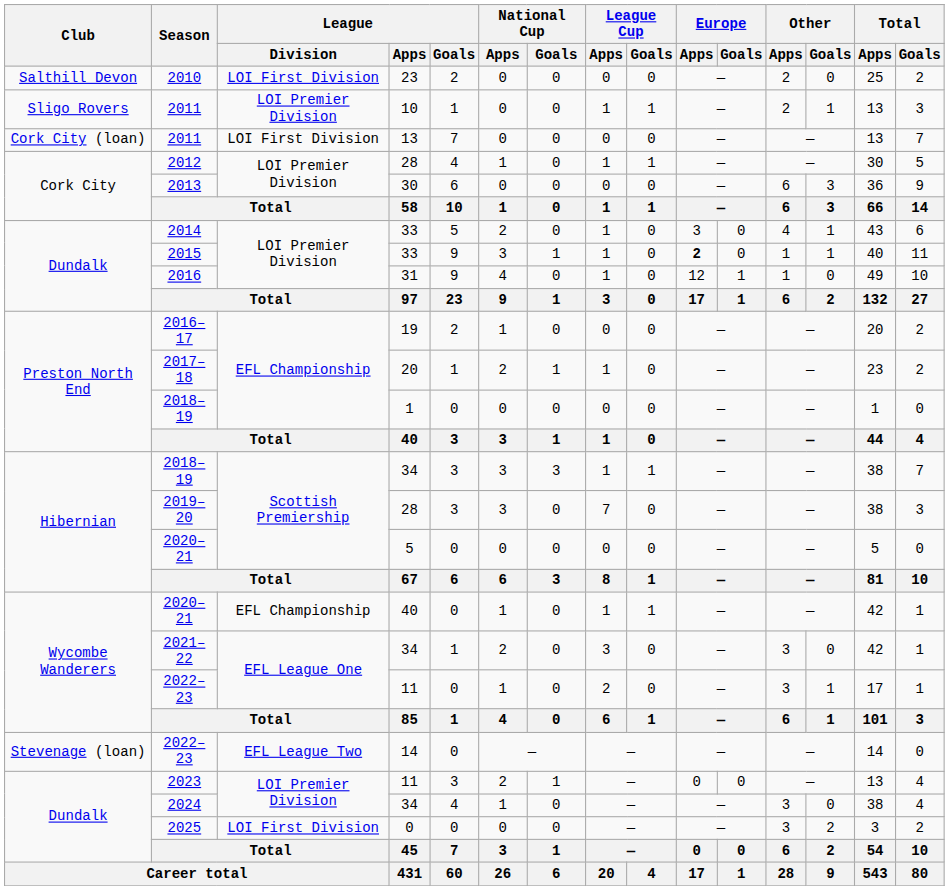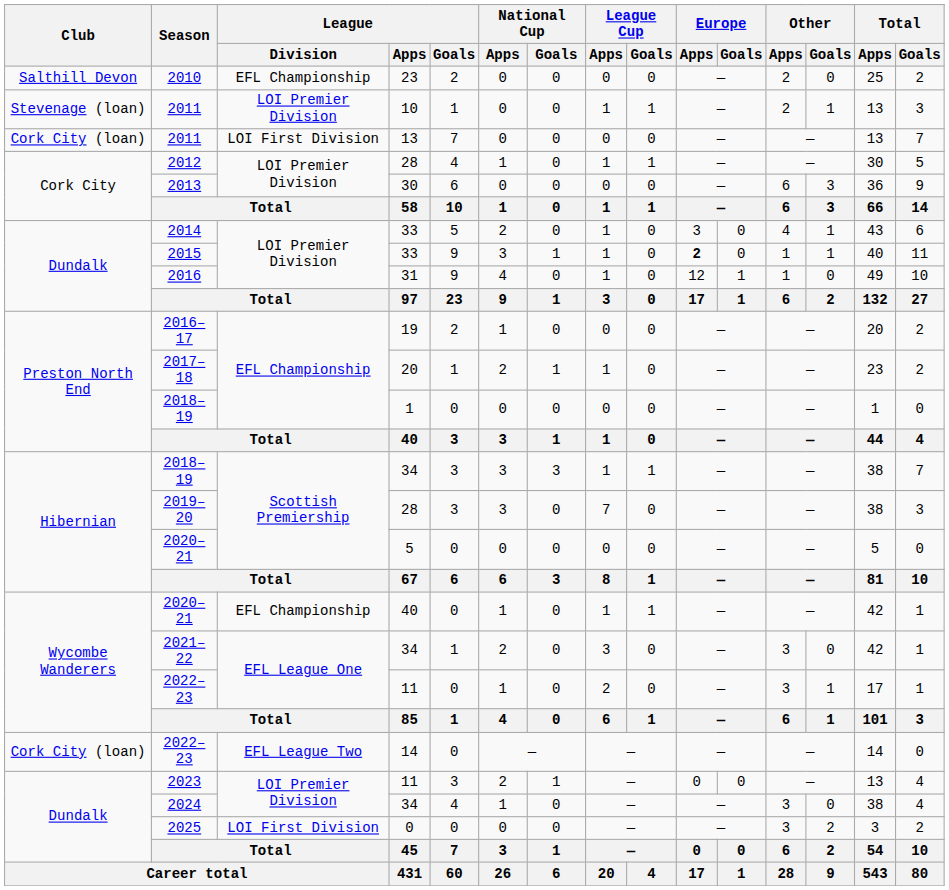2010 | League / Division: LOI First Division -> EFL Championship
2011 / 10 | Club: Sligo Rovers -> Stevenage (loan)
2022–23 / 14 | Club: Stevenage (loan) -> Cork City (loan)
